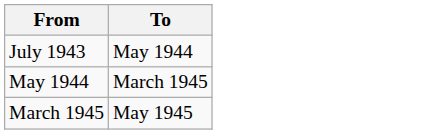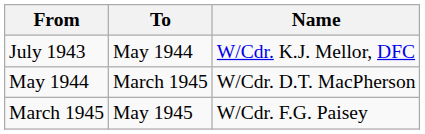+ column: Name | W/Cdr. K.J. Mellor, DFC | W/Cdr. D.T. MacPherson | W/Cdr. F.G. Paisey
